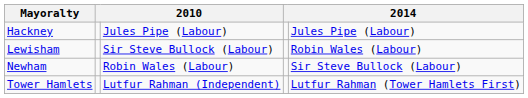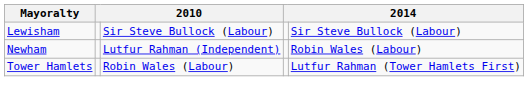- row: Hackney | Jules Pipe (Labour) | Jules Pipe (Labour)
Lewisham | column 5: Robin Wales (Labour) -> Sir Steve Bullock (Labour)
Newham | column 3: Robin Wales (Labour) -> Lutfur Rahman (Independent)
Newham | column 5: Sir Steve Bullock (Labour) -> Robin Wales (Labour)
Tower Hamlets | column 3: Lutfur Rahman (Independent) -> Robin Wales (Labour)
